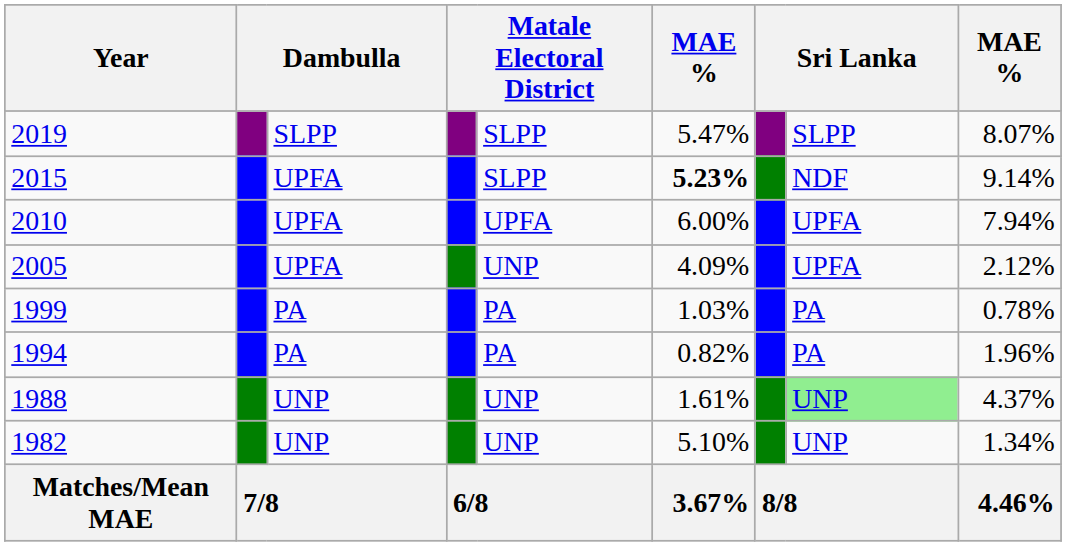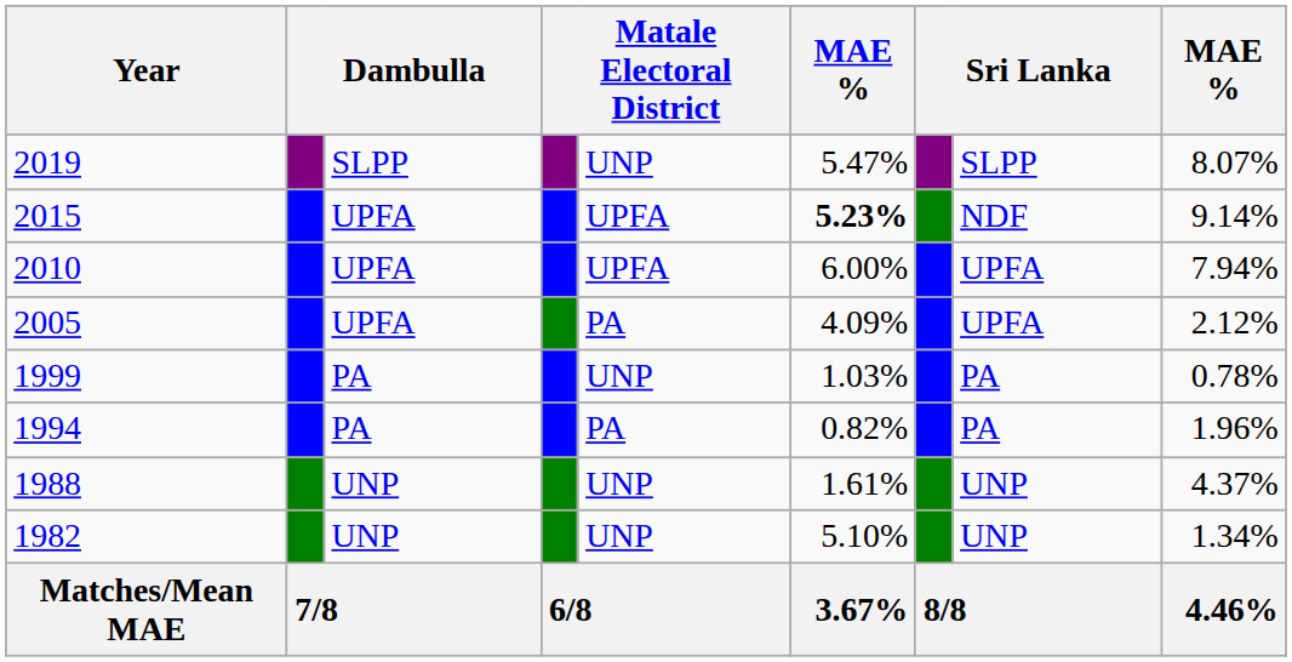2019 | column 5: SLPP -> UNP
2015 | column 5: SLPP -> UPFA
2005 | column 5: UNP -> PA
1999 | column 5: PA -> UNP
1988 | column 8: lightgreen background -> no background
